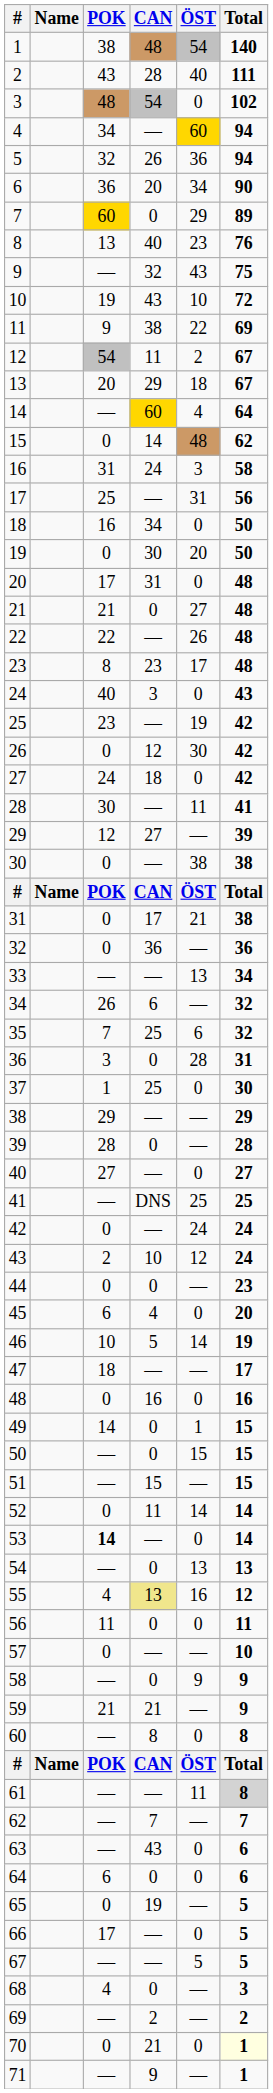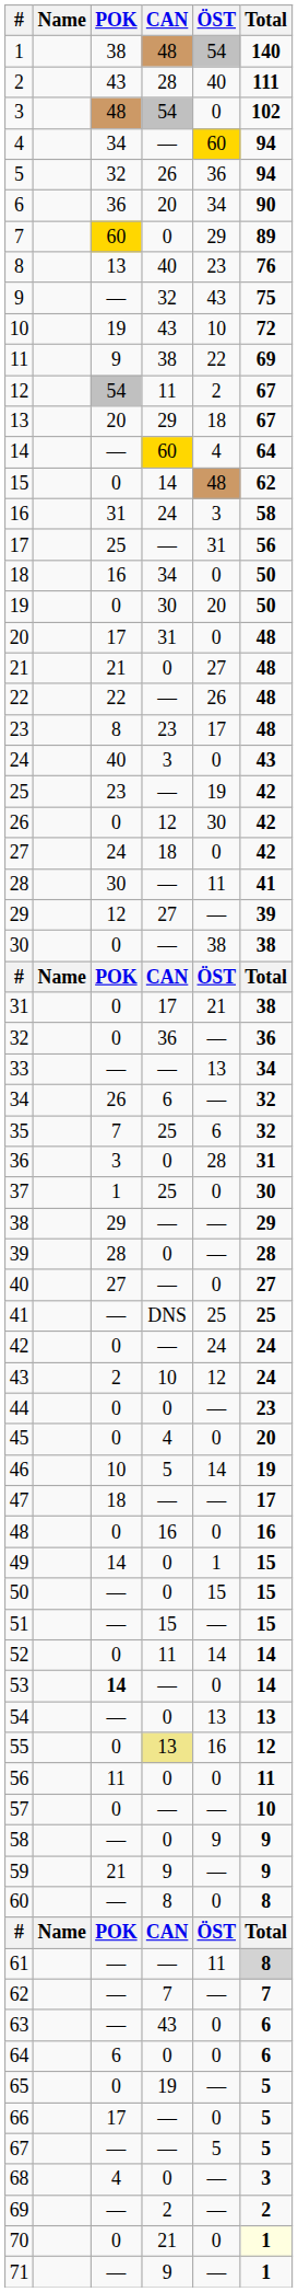45 | POK: 6 -> 0
55 | POK: 4 -> 0
59 | CAN: 21 -> 9
